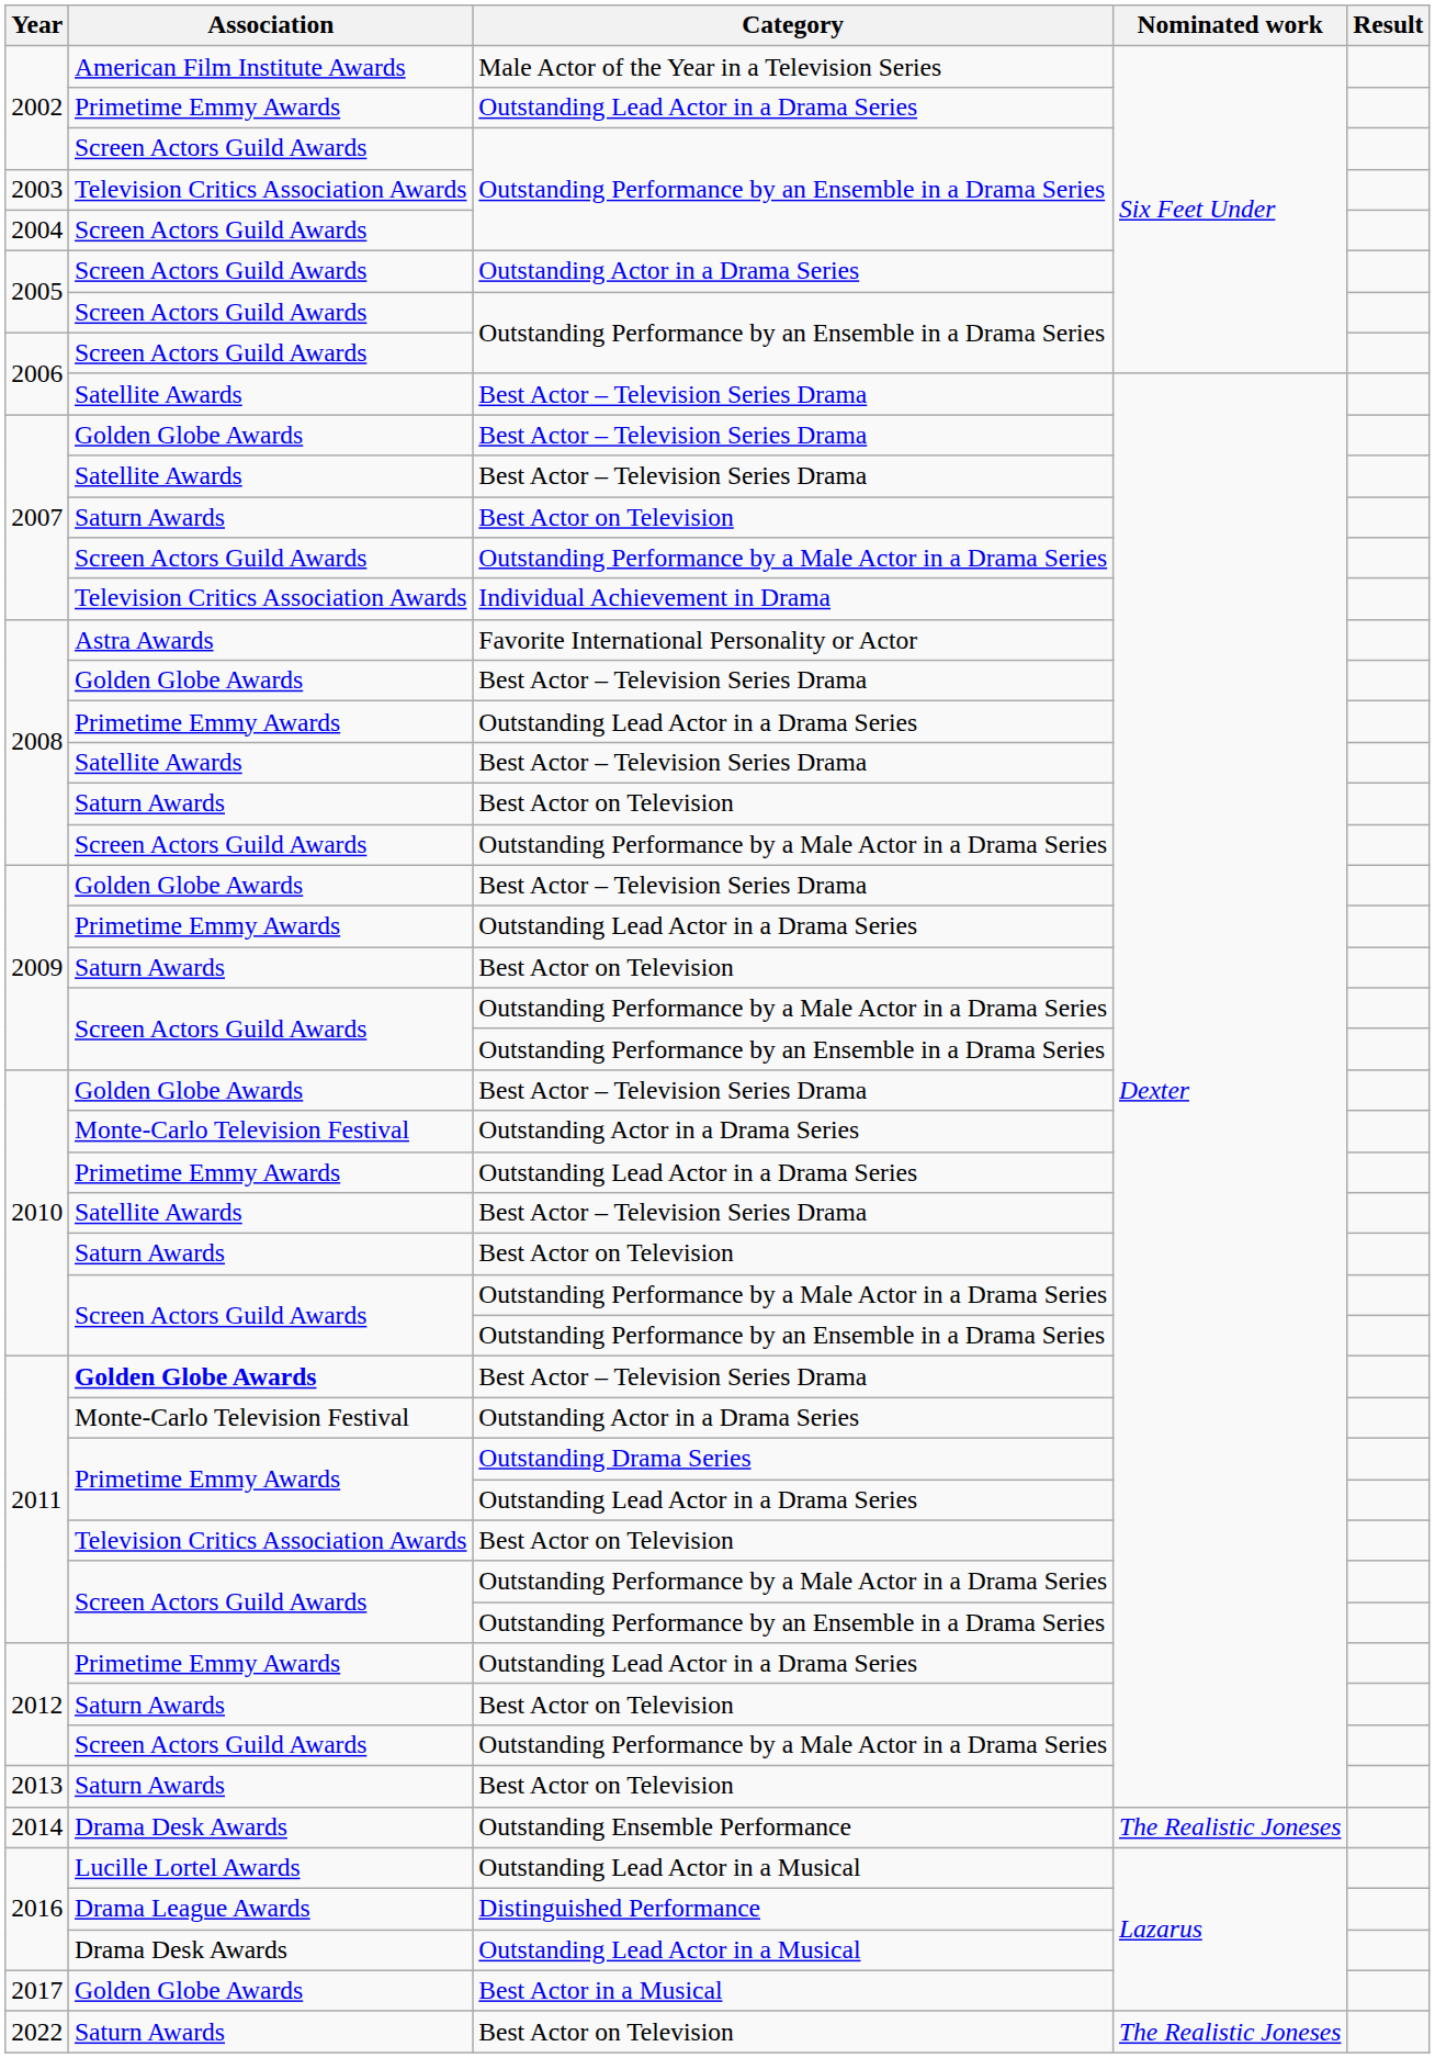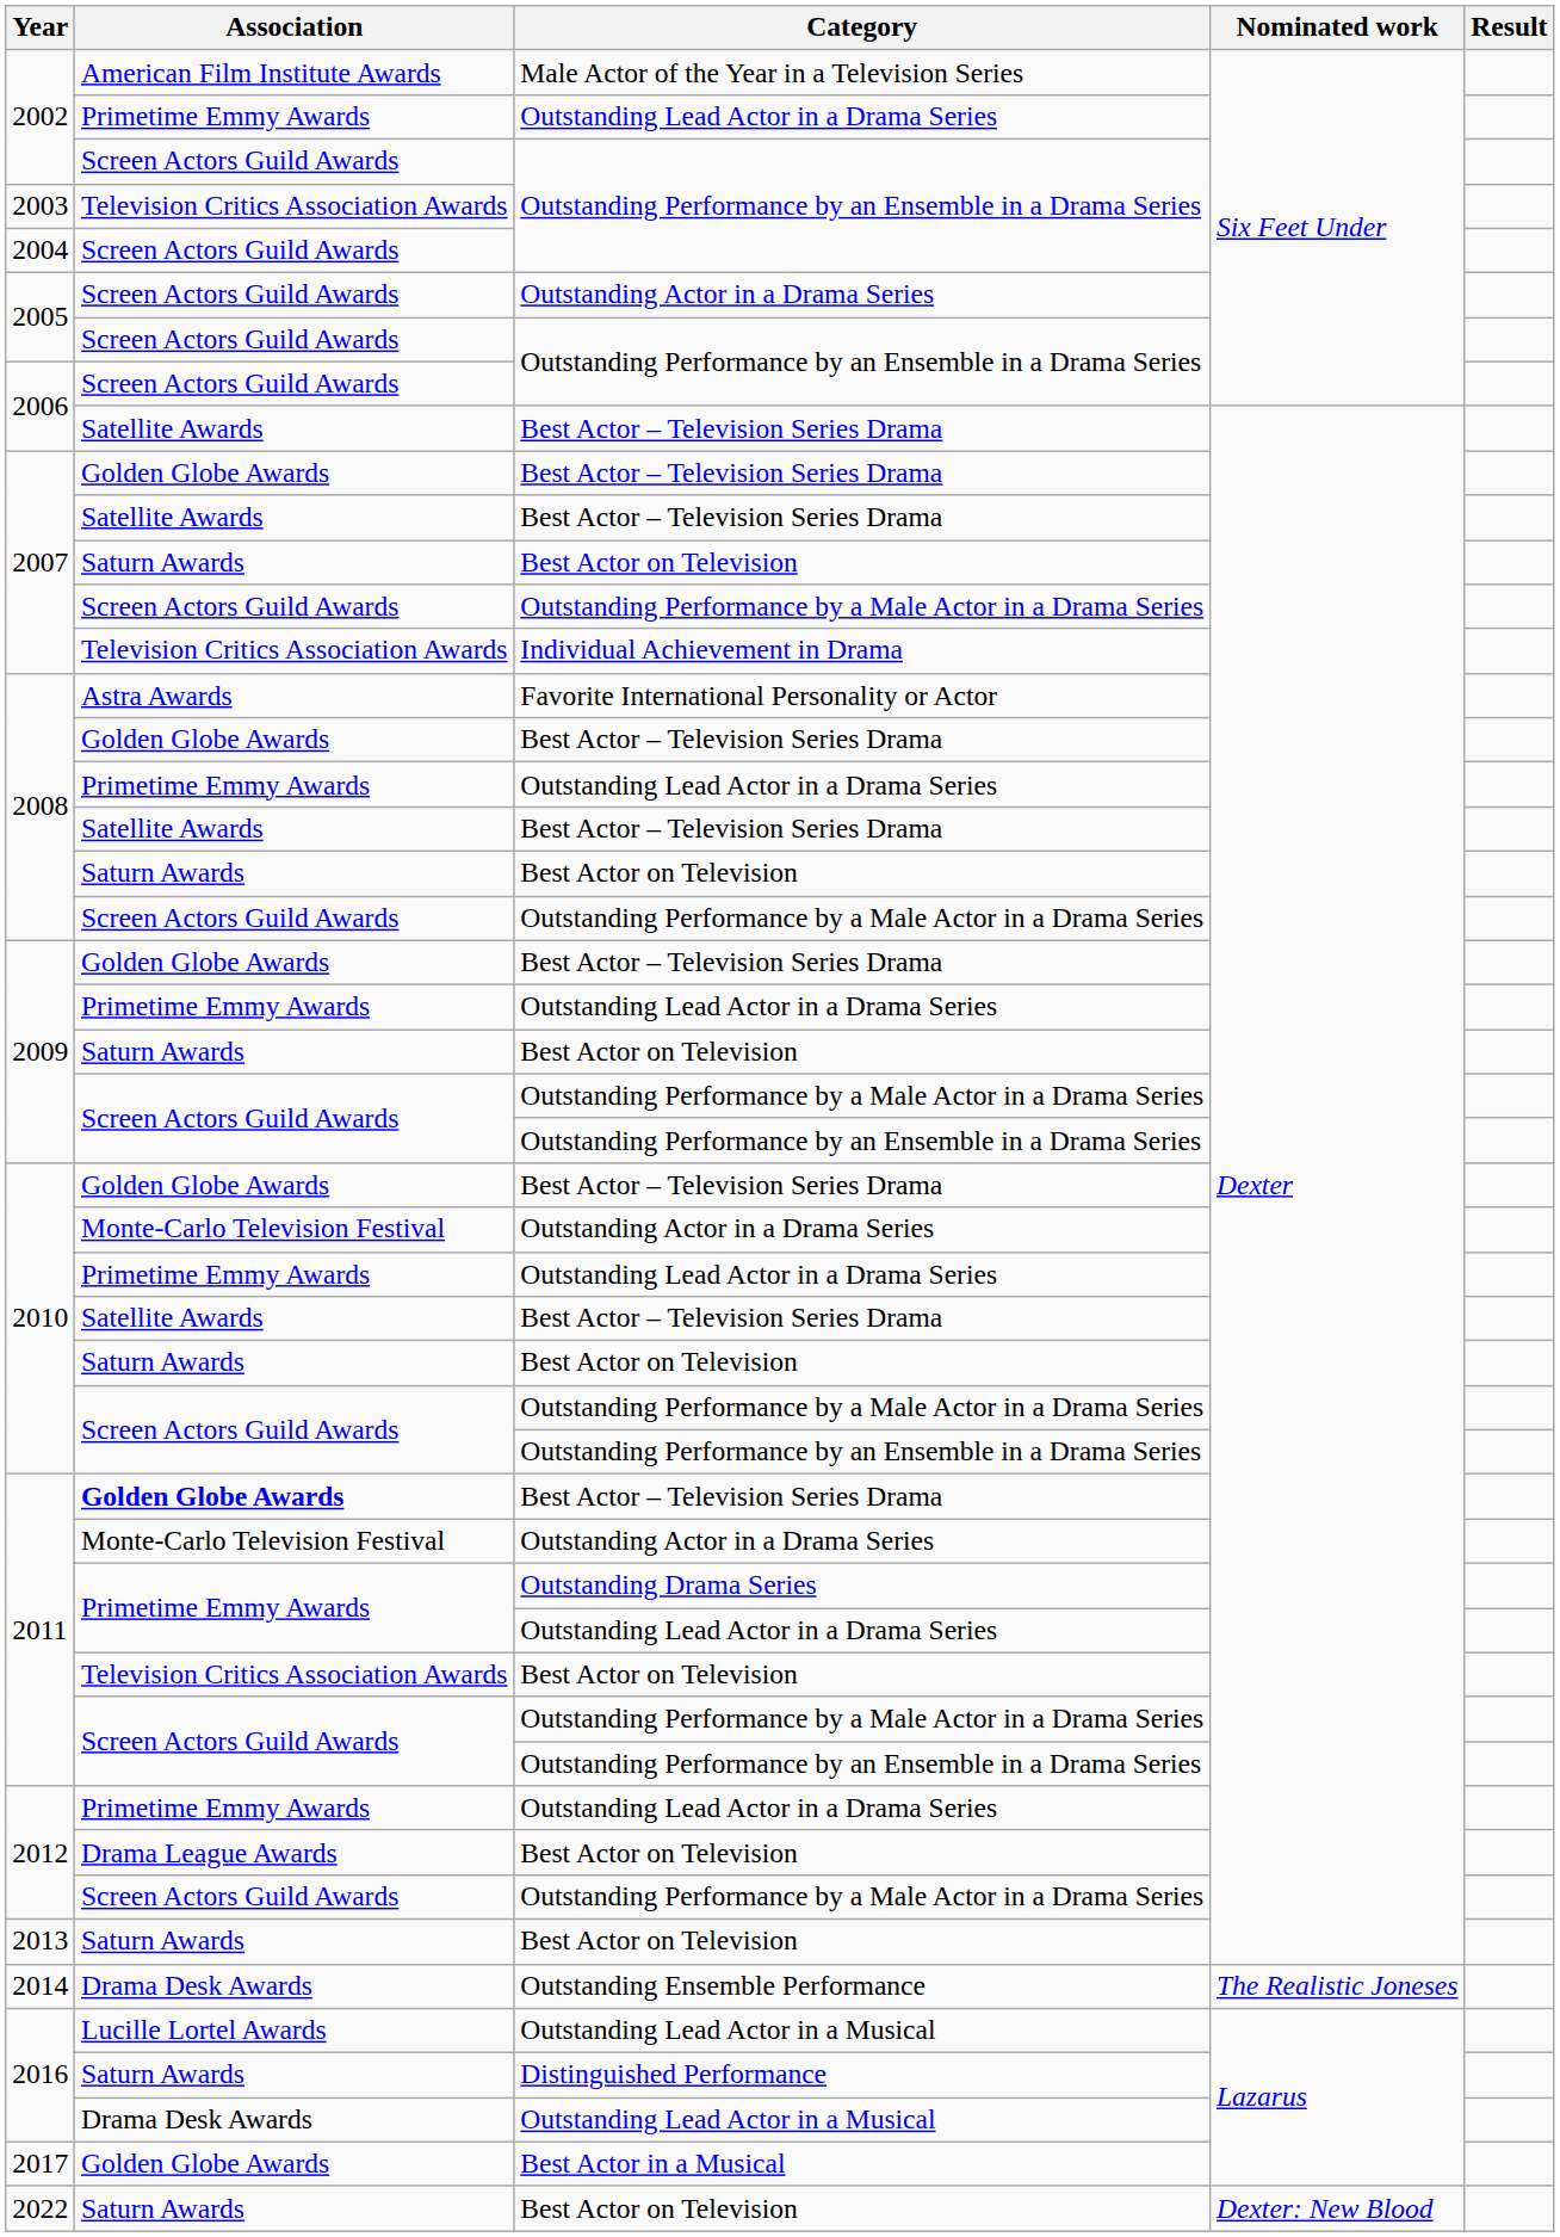2012 / Best Actor on Television | Association: Saturn Awards -> Drama League Awards
2016 / Distinguished Performance | Association: Drama League Awards -> Saturn Awards
2022 | Nominated work: The Realistic Joneses -> Dexter: New Blood
